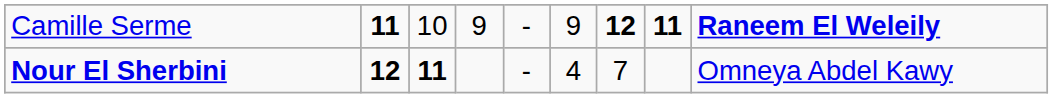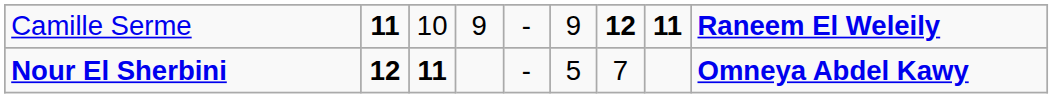Nour El Sherbini | column 6: 4 -> 5
Nour El Sherbini | column 9: normal -> bold
